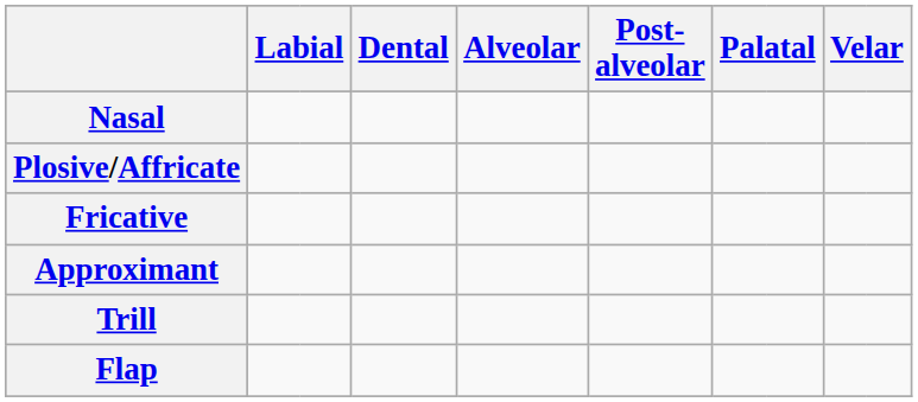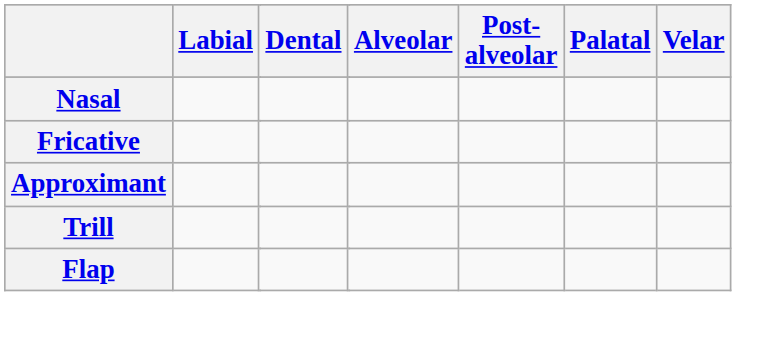- row: Plosive/Affricate
